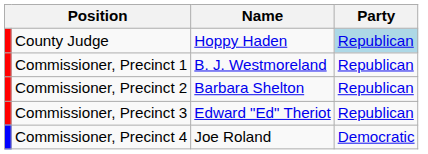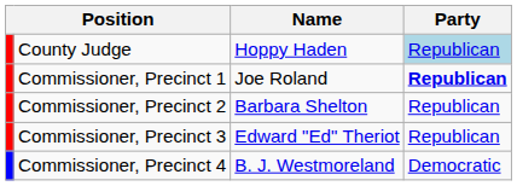Commissioner, Precinct 1 | Name: B. J. Westmoreland -> Joe Roland
Commissioner, Precinct 1 | Party: normal -> bold
Commissioner, Precinct 4 | Name: Joe Roland -> B. J. Westmoreland
